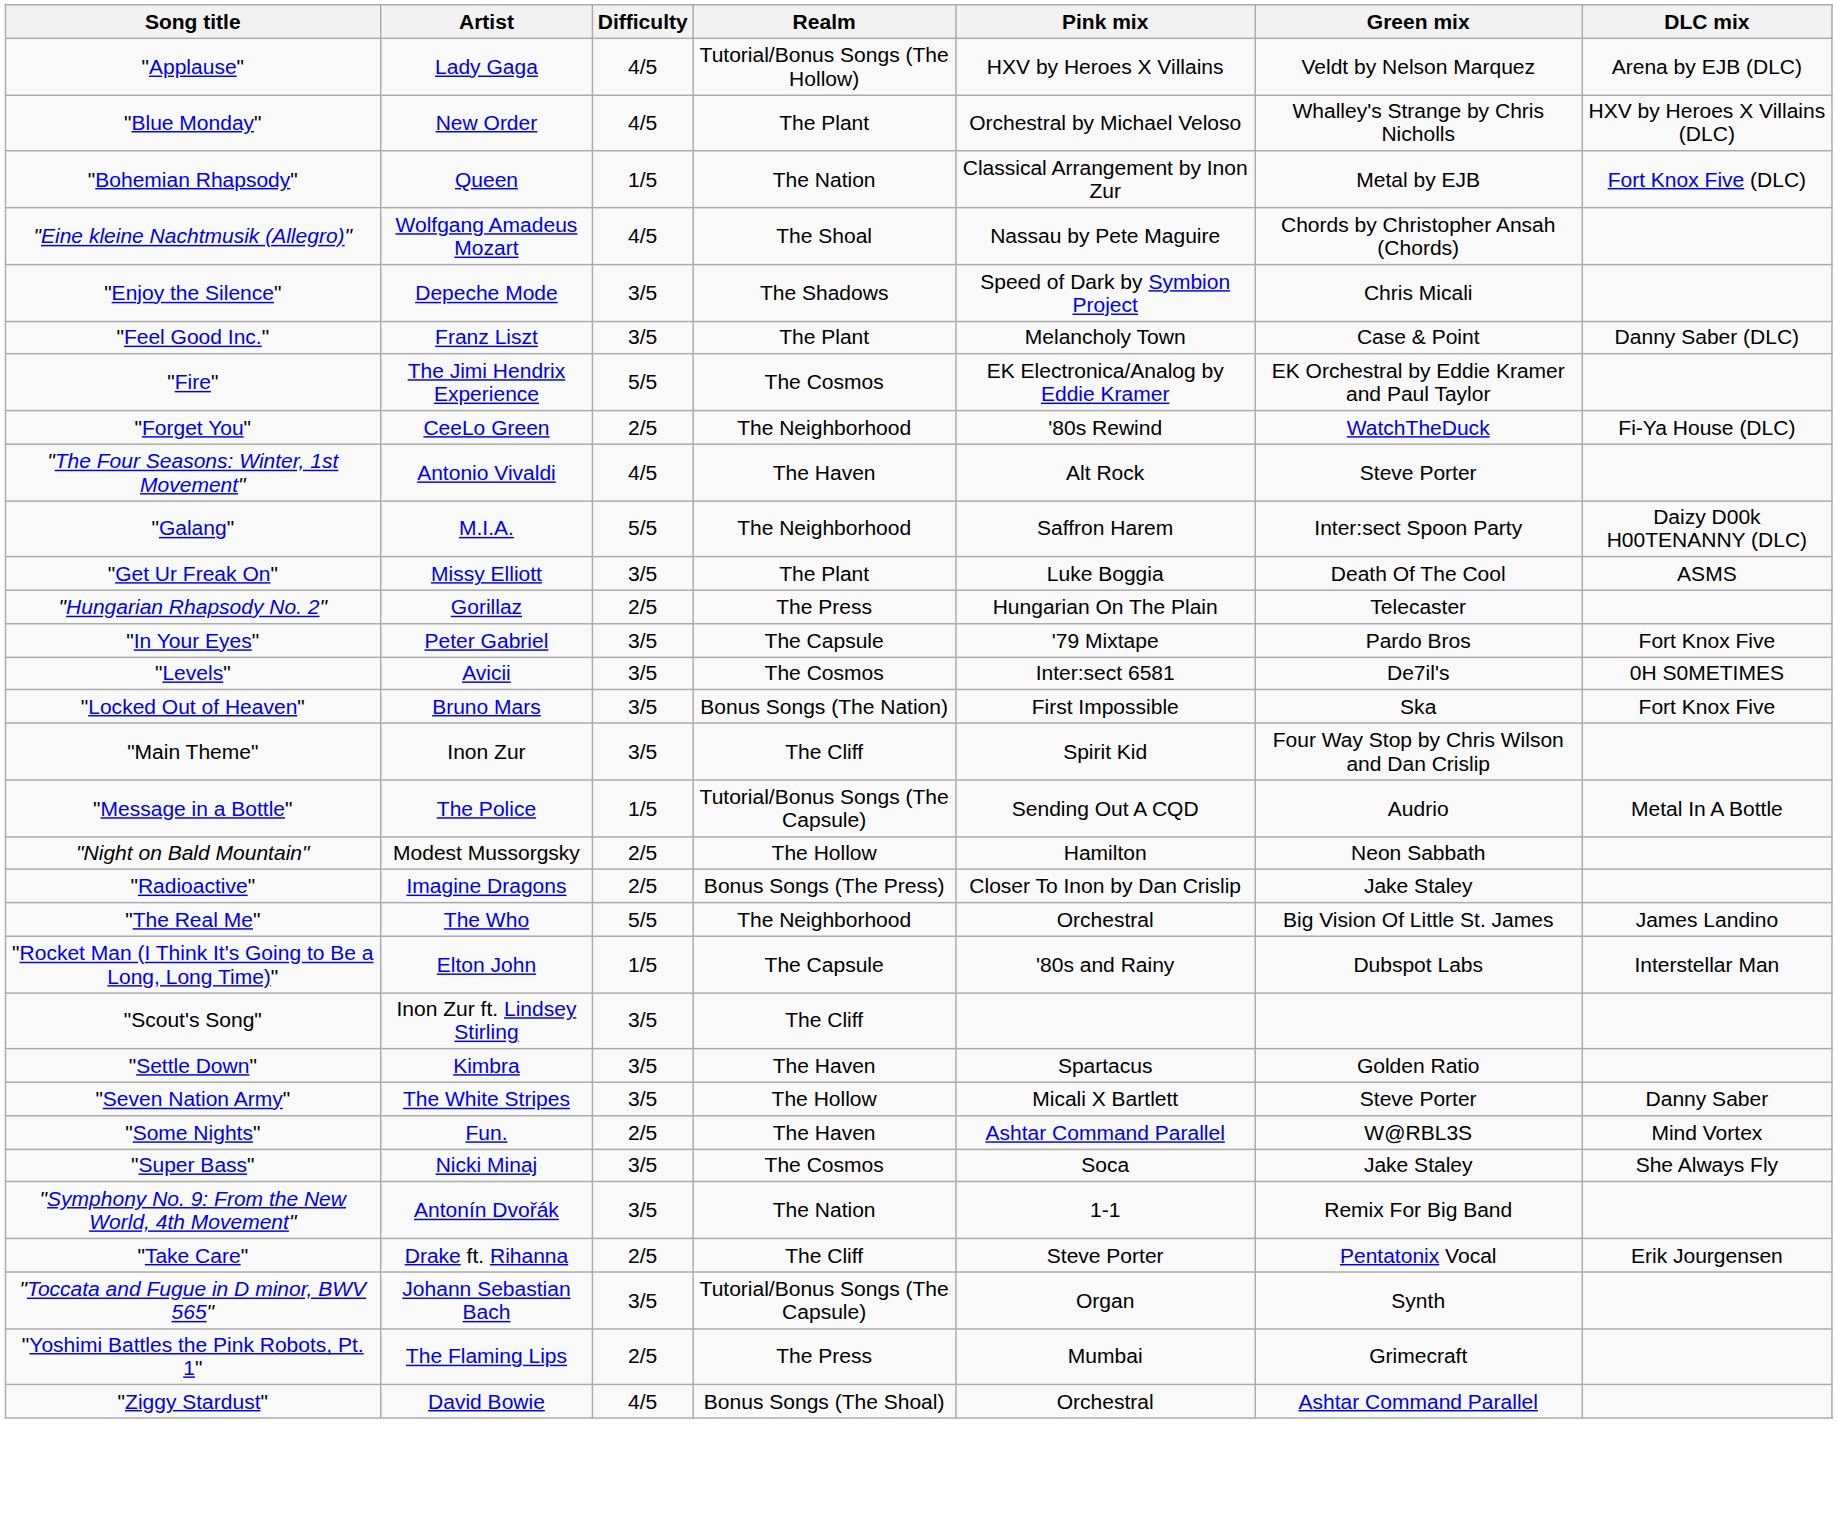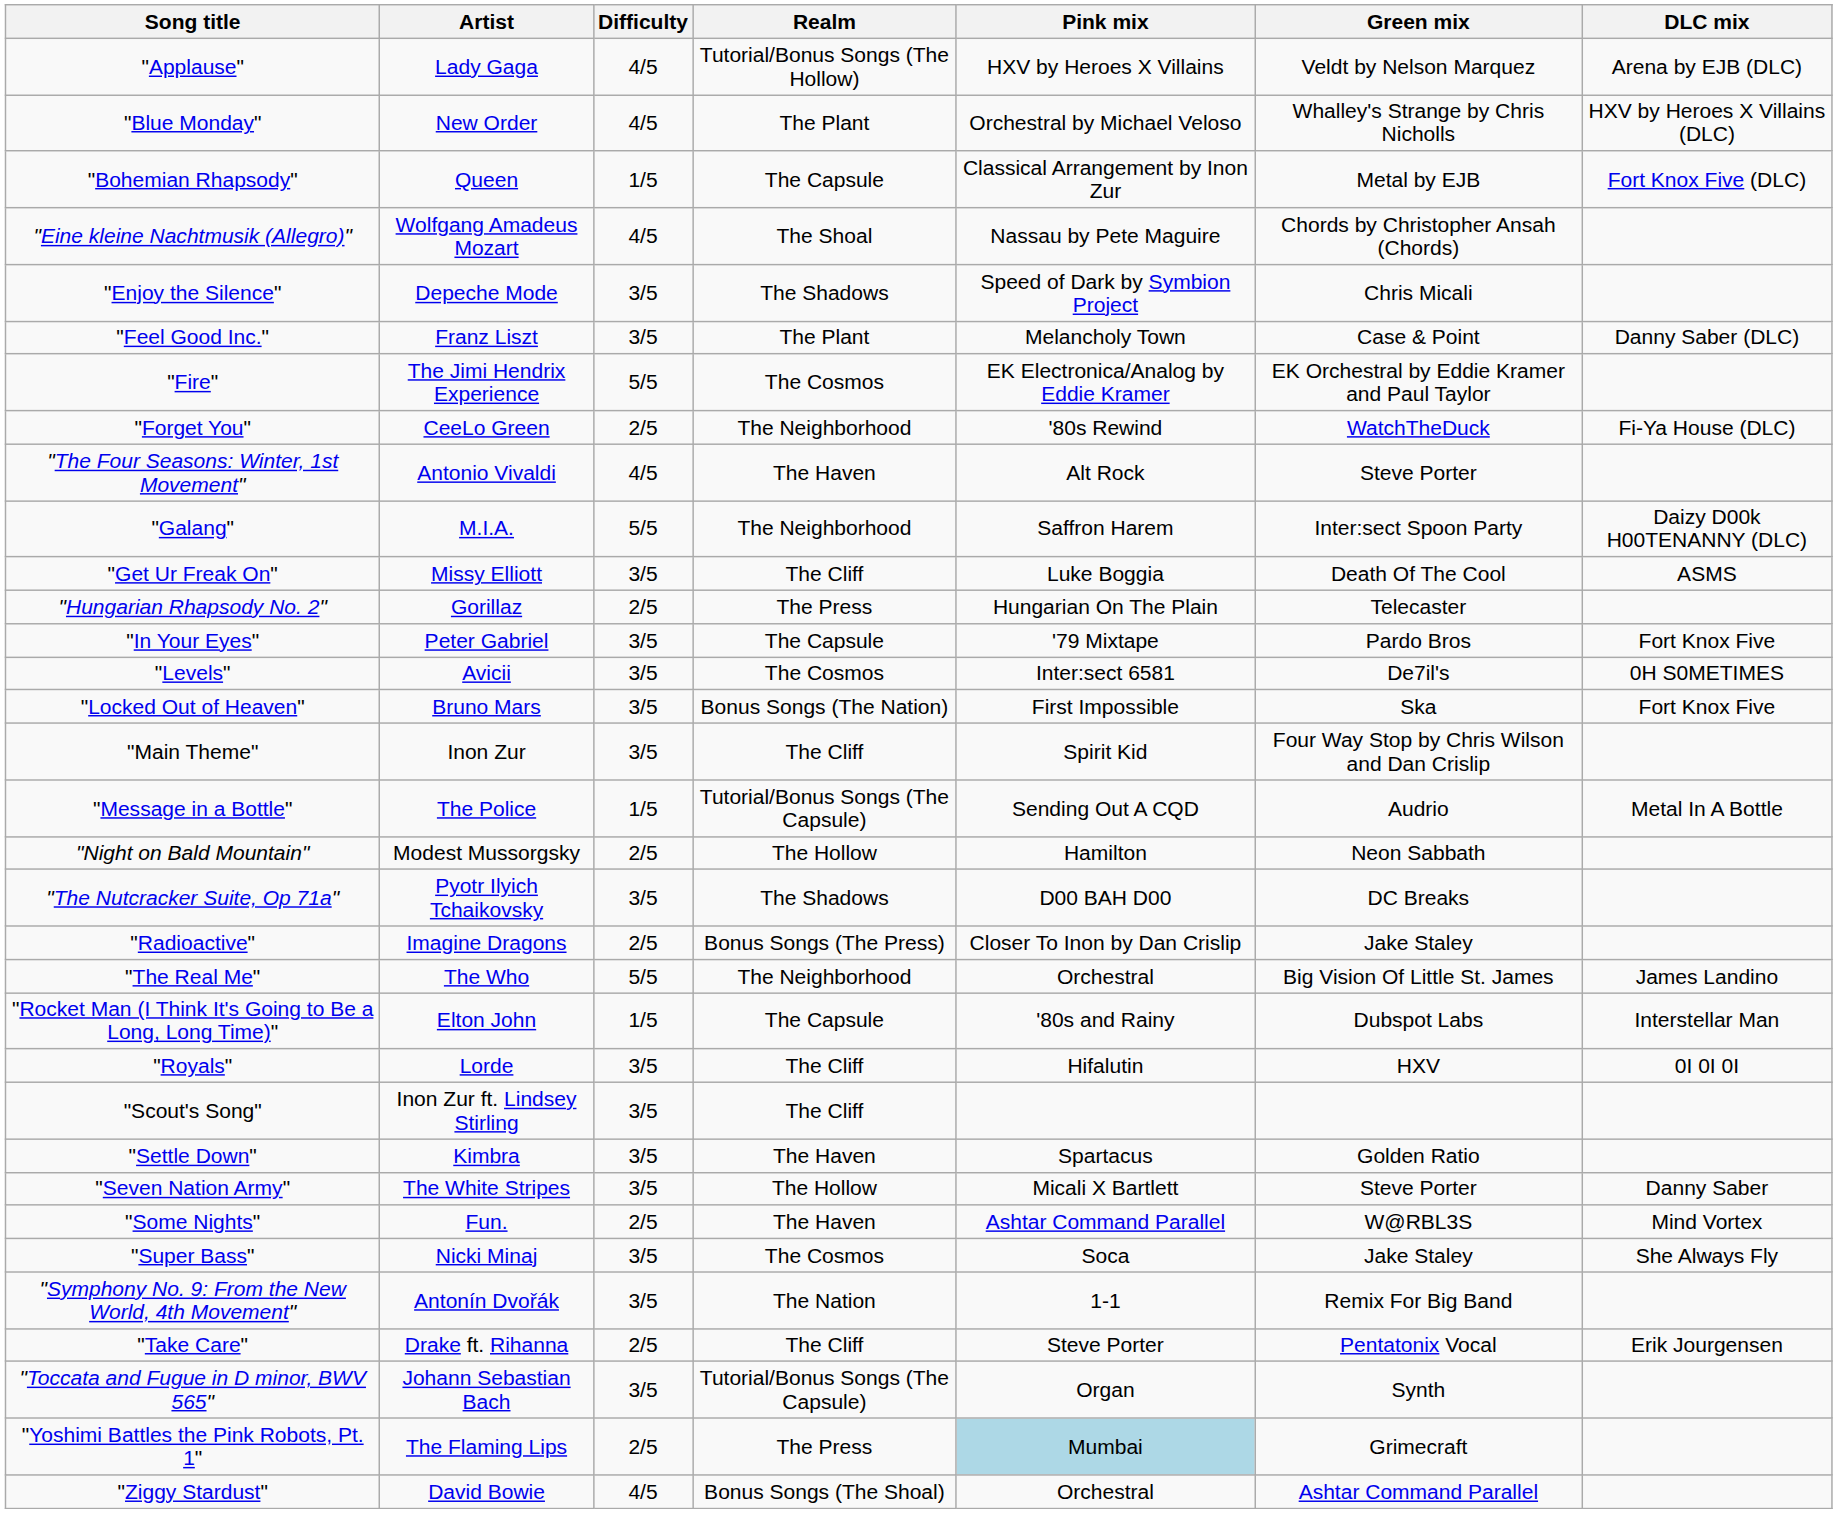"Bohemian Rhapsody" | Realm: The Nation -> The Capsule
"Get Ur Freak On" | Realm: The Plant -> The Cliff
+ row: "The Nutcracker Suite, Op 71a" | Pyotr Ilyich Tchaikovsky | 3/5 | The Shadows | D00 BAH D00 | DC Breaks
+ row: "Royals" | Lorde | 3/5 | The Cliff | Hifalutin | HXV | 0I 0I 0I
"Yoshimi Battles the Pink Robots, Pt. 1" | Pink mix: no background -> lightblue background
